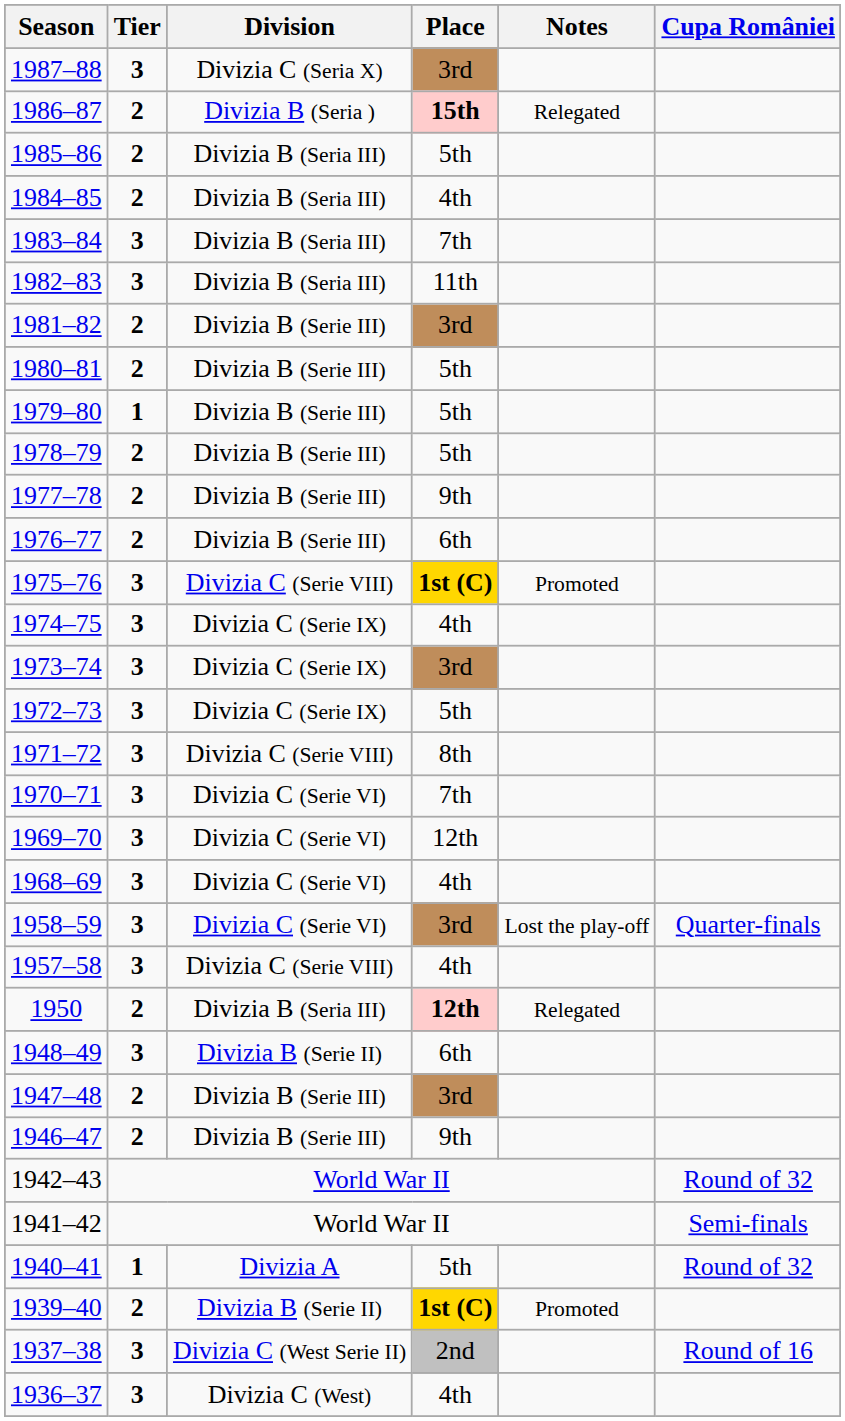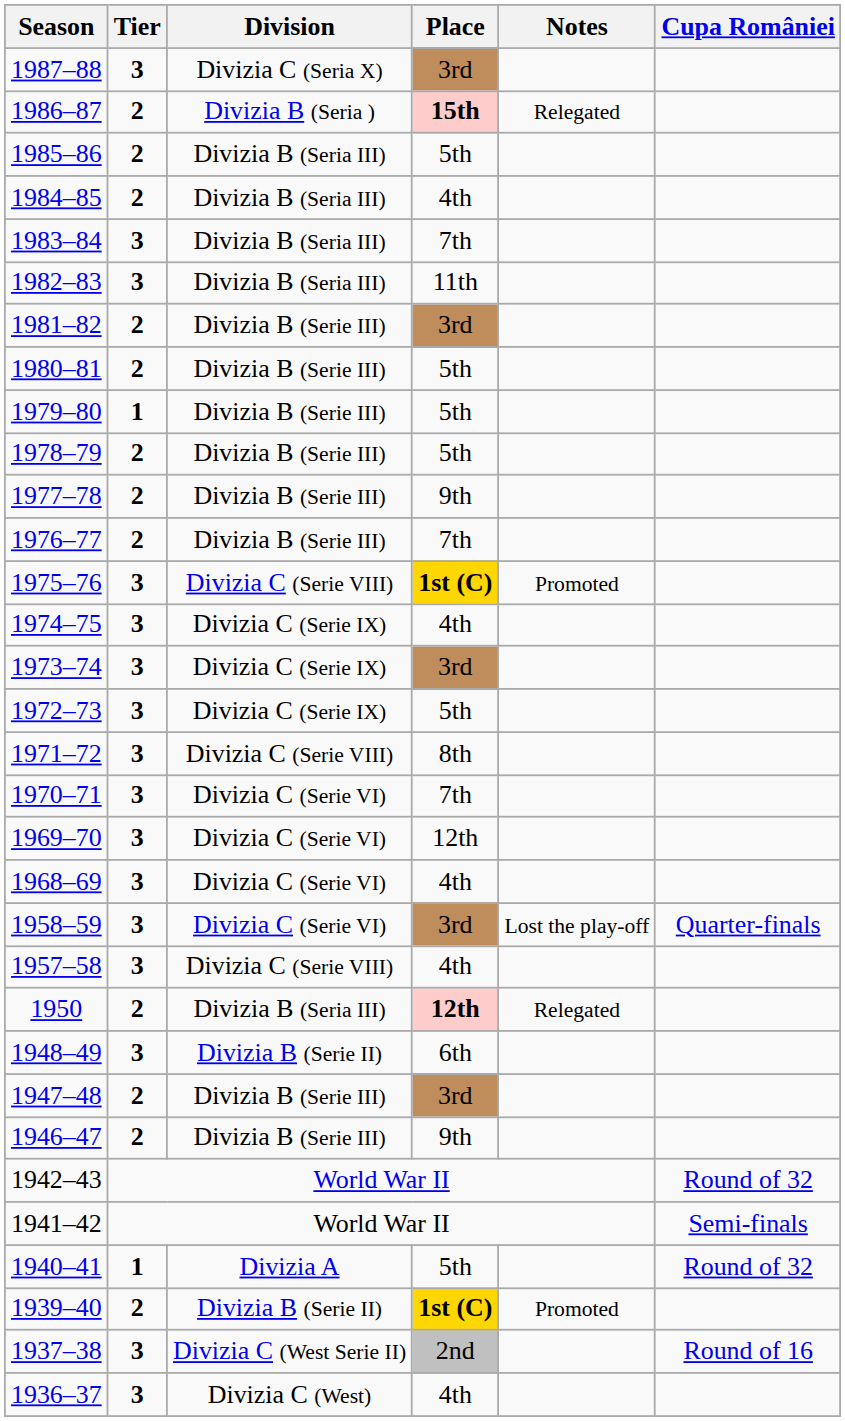1976–77 | Place: 6th -> 7th
